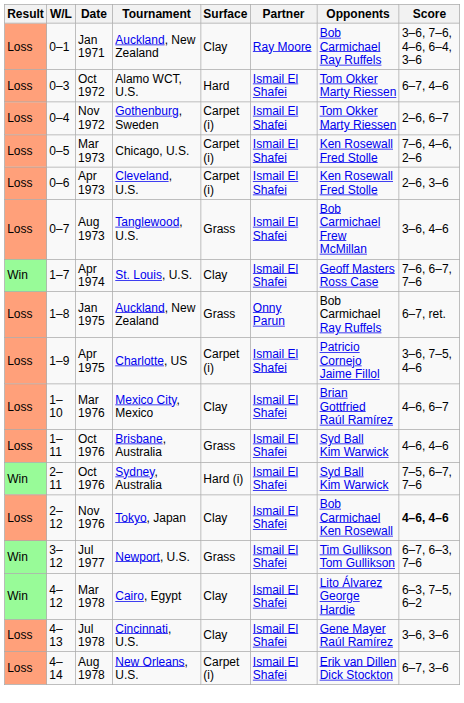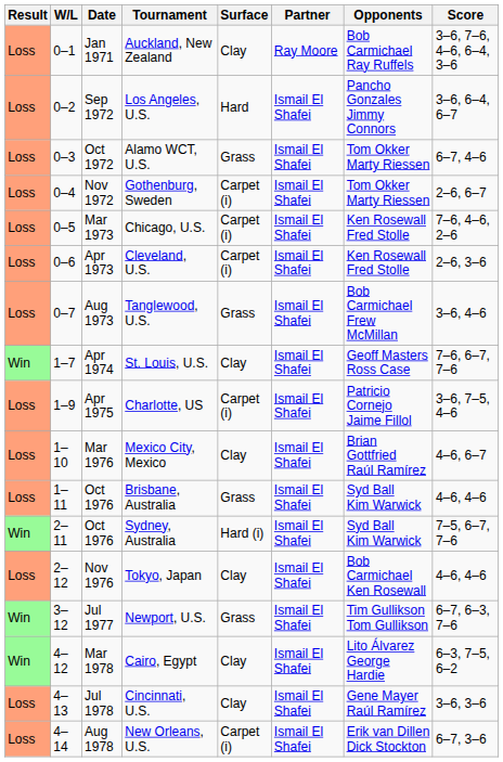+ row: Loss | 0–2 | Sep 1972 | Los Angeles, U.S. | Hard | Ismail El Shafei | Pancho Gonzales Jimmy Connors | 3–6, 6–4, 6–7
Oct 1972 | Surface: Hard -> Grass
- row: Loss | 1–8 | Jan 1975 | Auckland, New Zealand | Grass | Onny Parun | Bob Carmichael Ray Ruffels | 6–7, ret.
Nov 1976 | Score: bold -> normal
